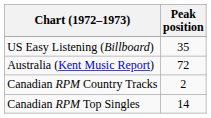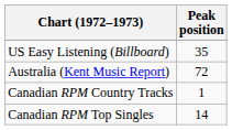Canadian RPM Country Tracks | Peak position: 2 -> 1
